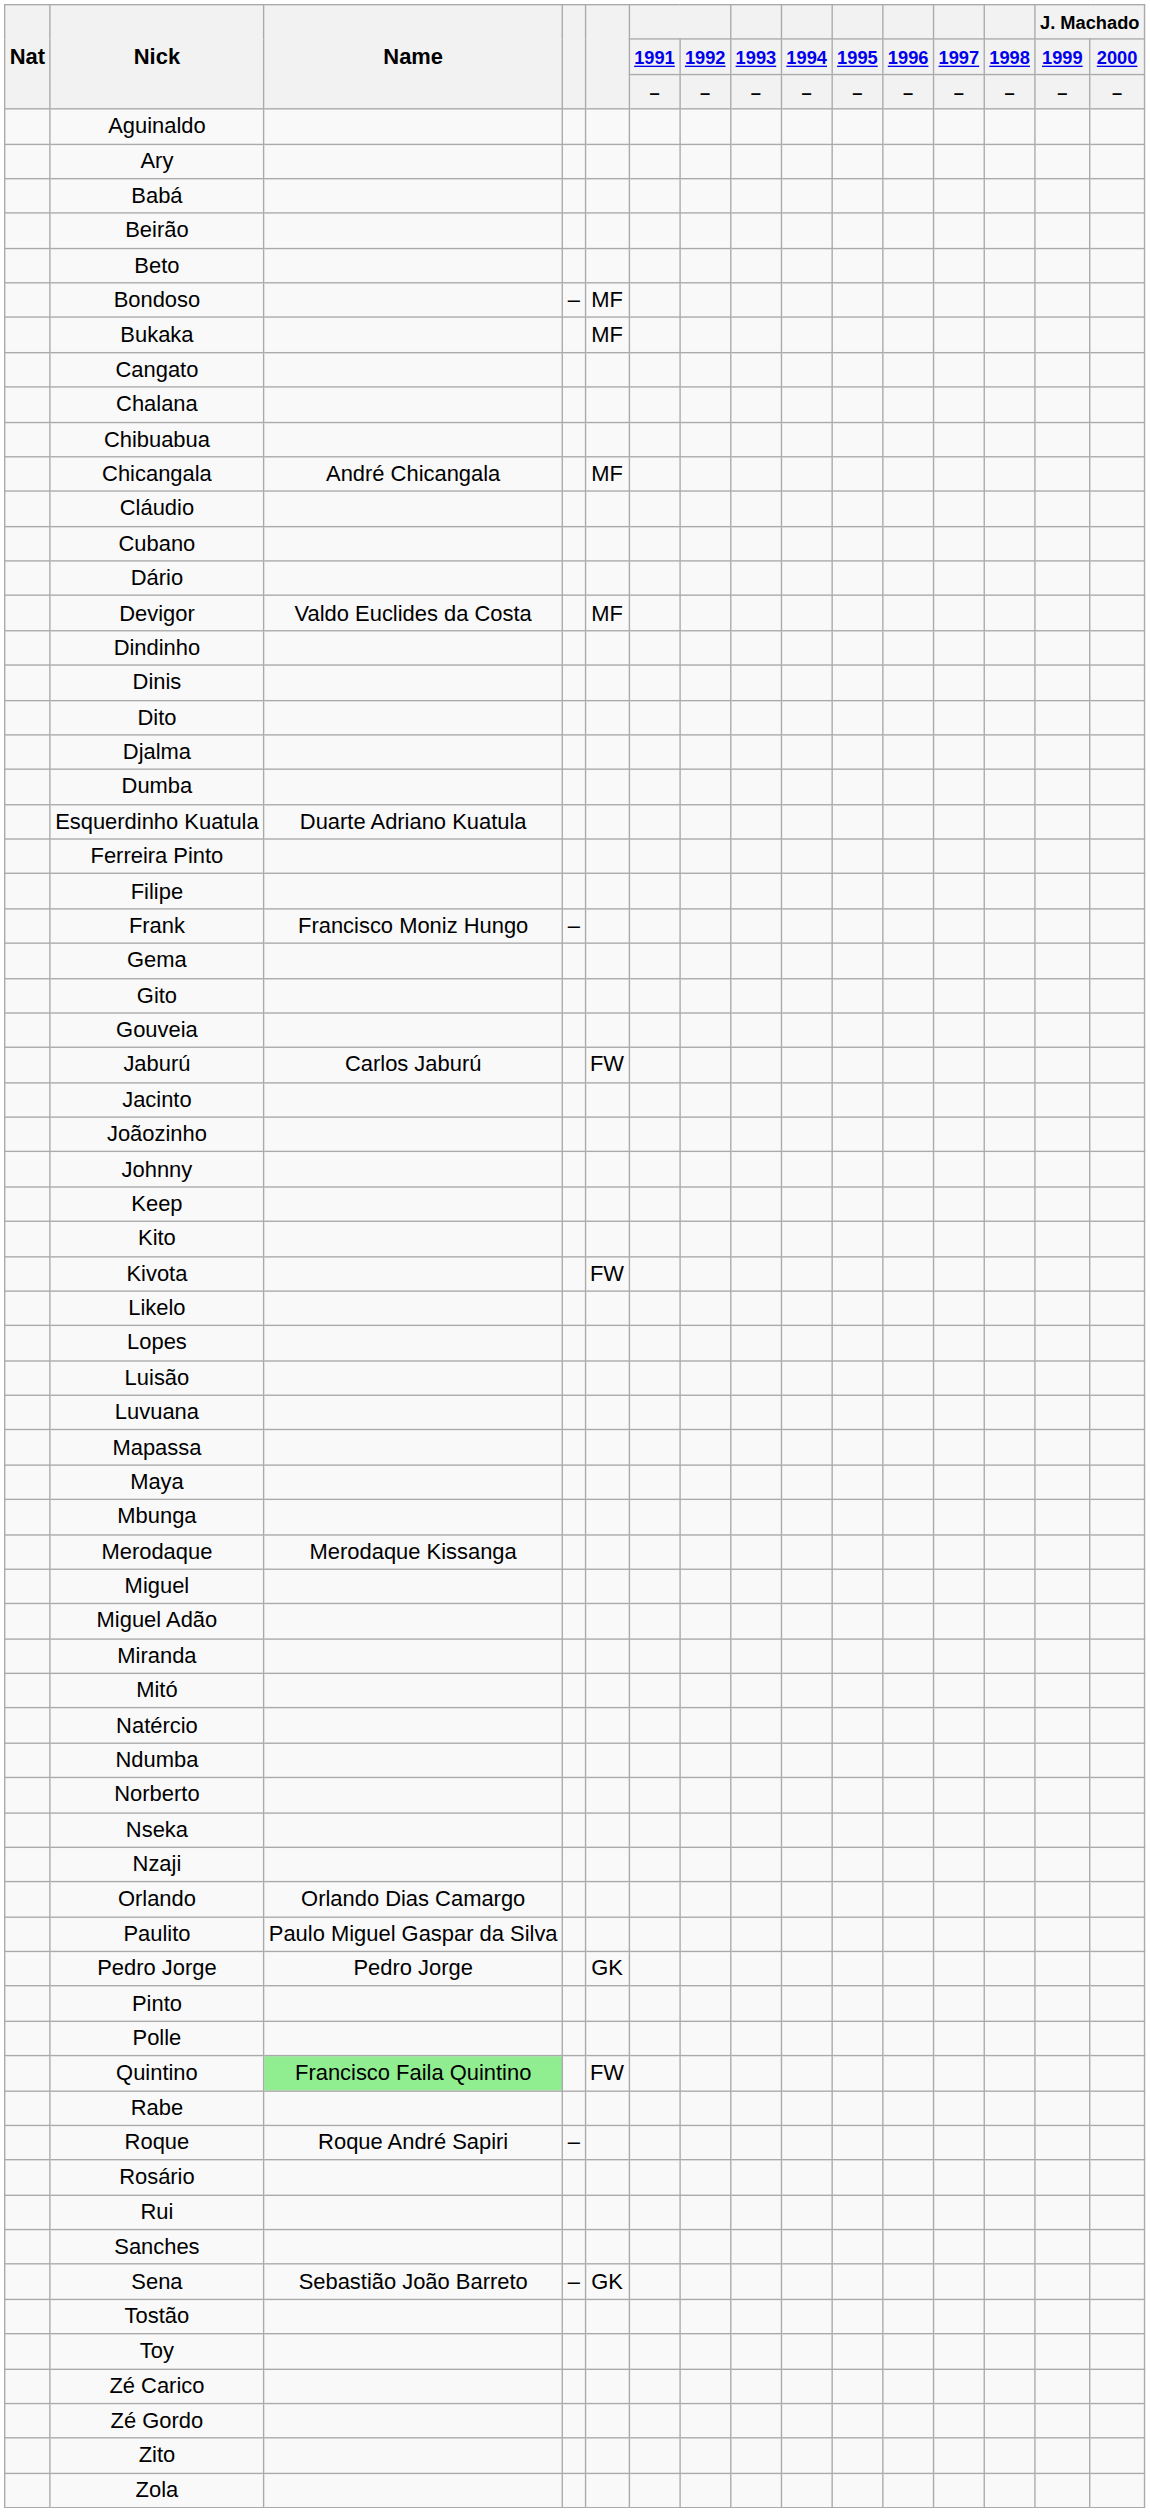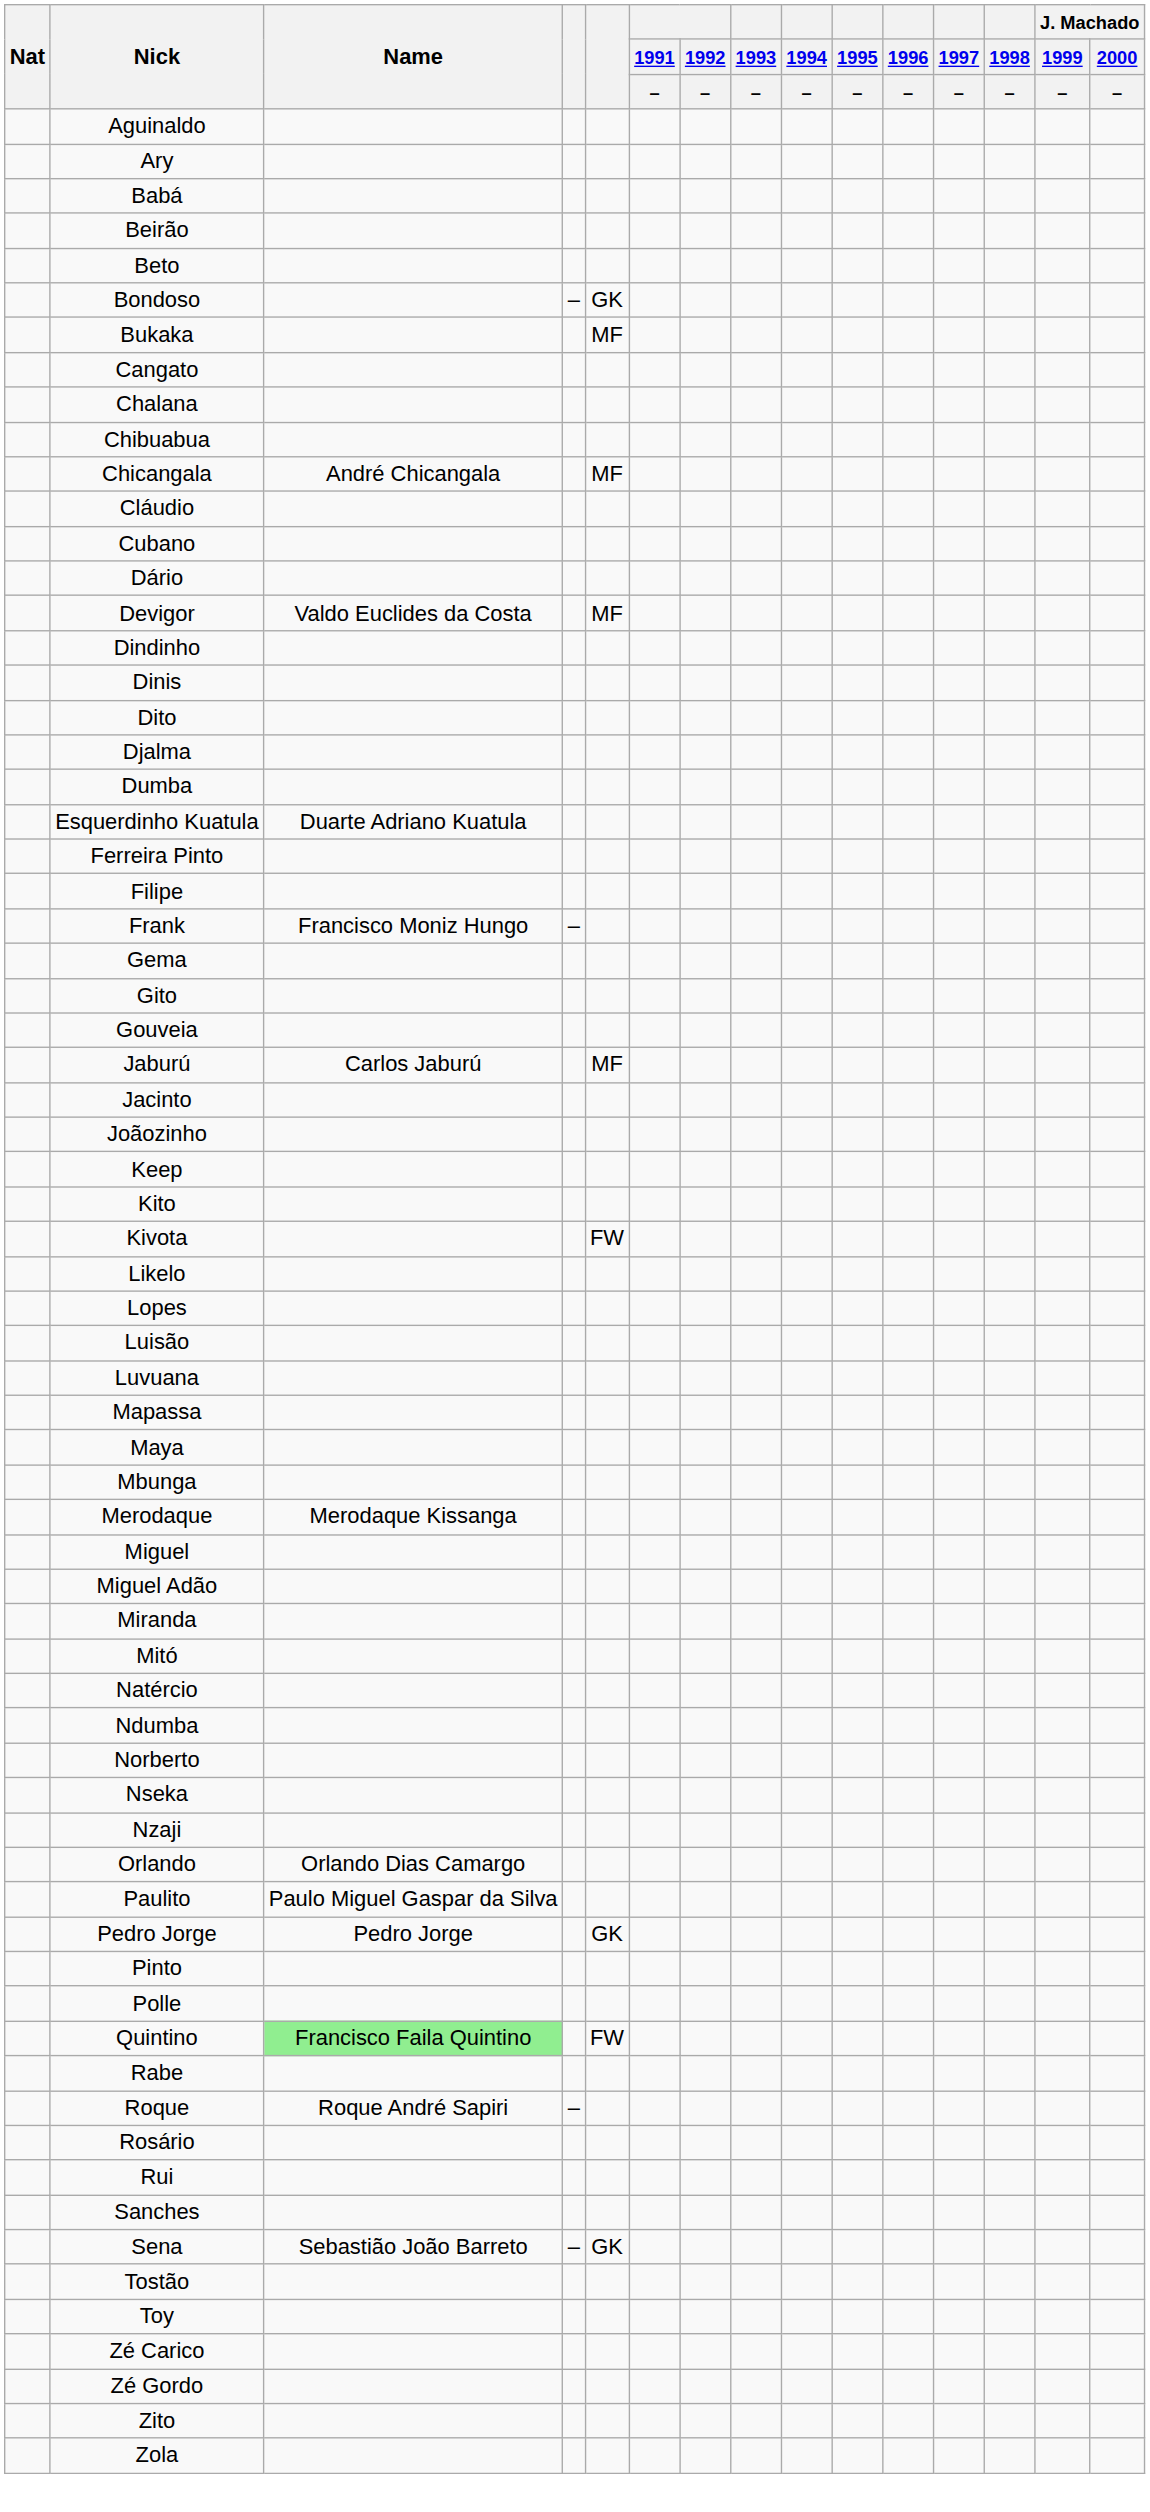Bondoso | column 5: MF -> GK
Jaburú | column 5: FW -> MF
- row: Johnny
